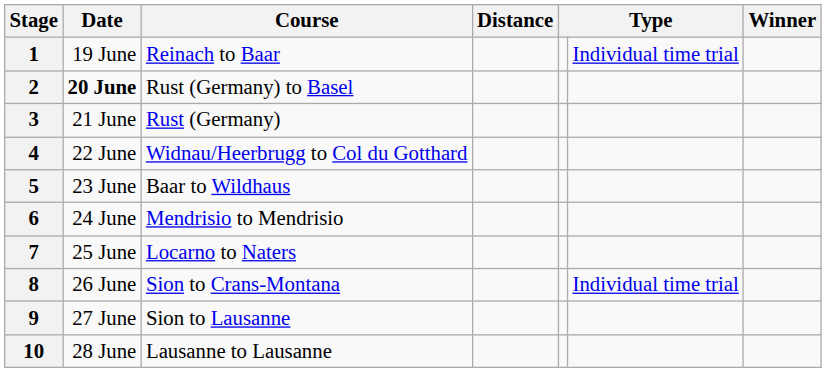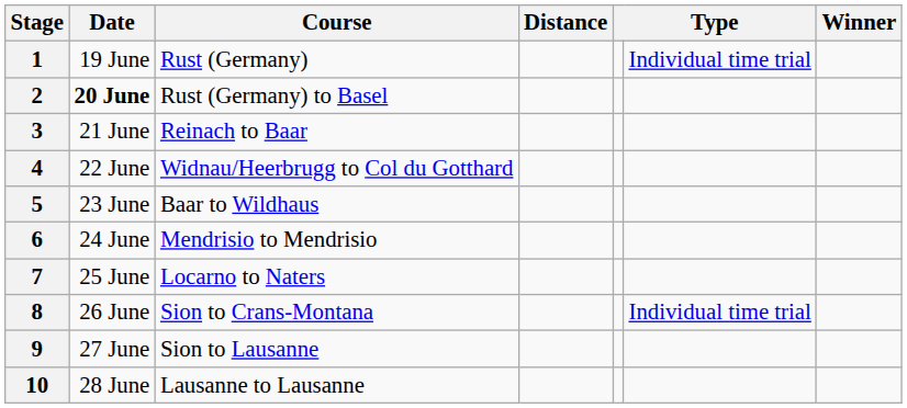1 | Course: Reinach to Baar -> Rust (Germany)
3 | Course: Rust (Germany) -> Reinach to Baar
